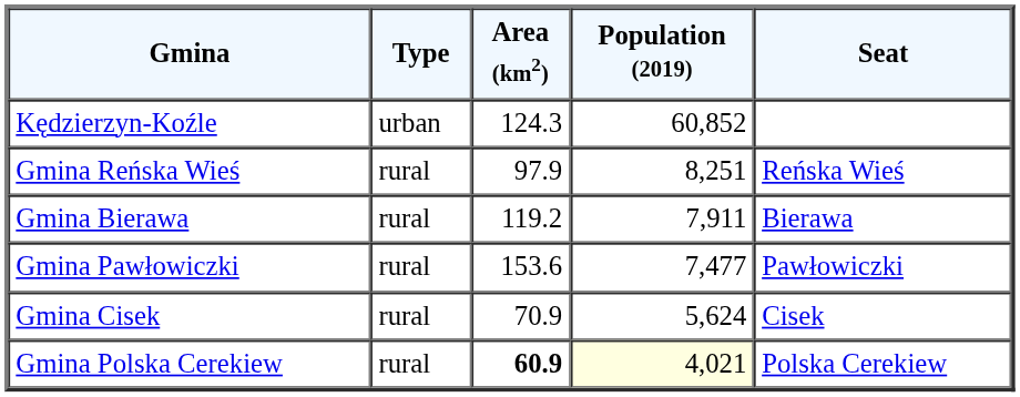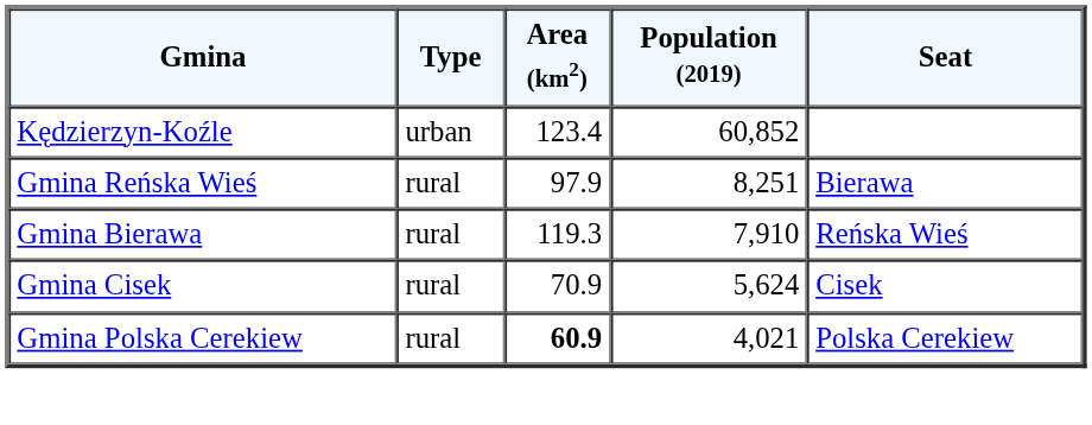Kędzierzyn-Koźle | Area (km2): 124.3 -> 123.4
Gmina Reńska Wieś | Seat: Reńska Wieś -> Bierawa
Gmina Bierawa | Area (km2): 119.2 -> 119.3
Gmina Bierawa | Population (2019): 7,911 -> 7,910
Gmina Bierawa | Seat: Bierawa -> Reńska Wieś
- row: Gmina Pawłowiczki | rural | 153.6 | 7,477 | Pawłowiczki
Gmina Polska Cerekiew | Population (2019): lightyellow background -> no background
